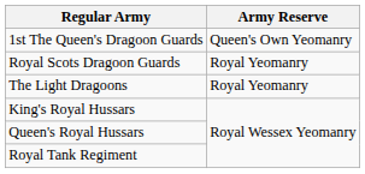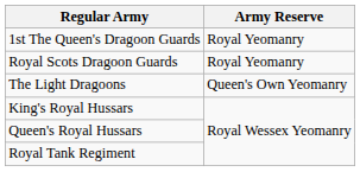1st The Queen's Dragoon Guards | Army Reserve: Queen's Own Yeomanry -> Royal Yeomanry
The Light Dragoons | Army Reserve: Royal Yeomanry -> Queen's Own Yeomanry
